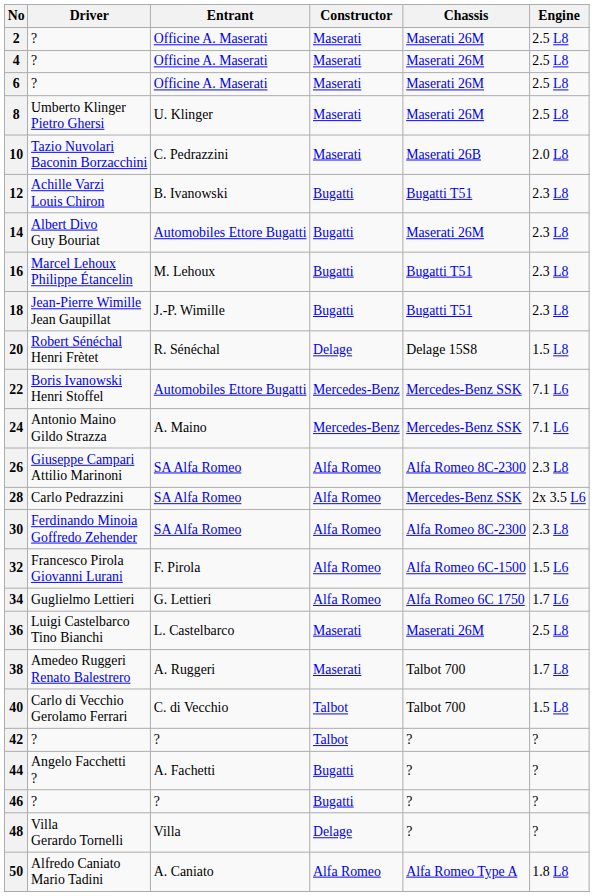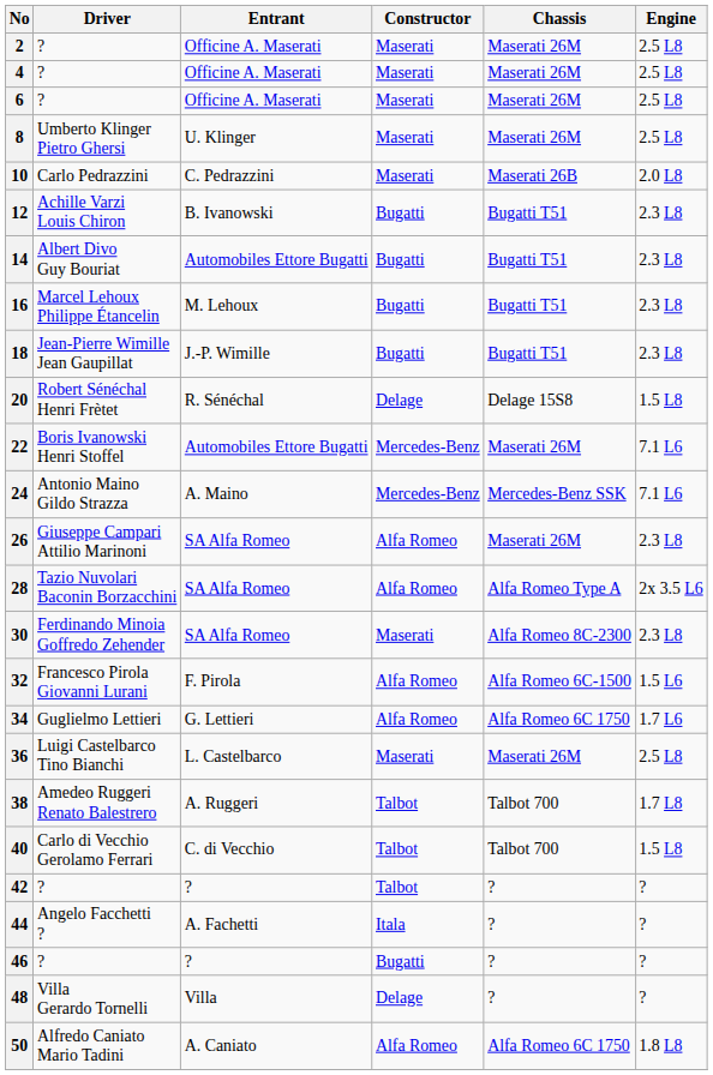10 | Driver: Tazio Nuvolari Baconin Borzacchini -> Carlo Pedrazzini
14 | Chassis: Maserati 26M -> Bugatti T51
22 | Chassis: Mercedes-Benz SSK -> Maserati 26M
26 | Chassis: Alfa Romeo 8C-2300 -> Maserati 26M
28 | Driver: Carlo Pedrazzini -> Tazio Nuvolari Baconin Borzacchini
28 | Chassis: Mercedes-Benz SSK -> Alfa Romeo Type A
30 | Constructor: Alfa Romeo -> Maserati
38 | Constructor: Maserati -> Talbot
44 | Constructor: Bugatti -> Itala
50 | Chassis: Alfa Romeo Type A -> Alfa Romeo 6C 1750
